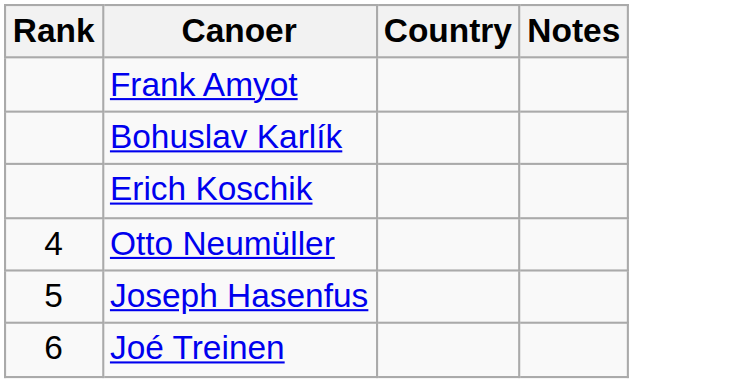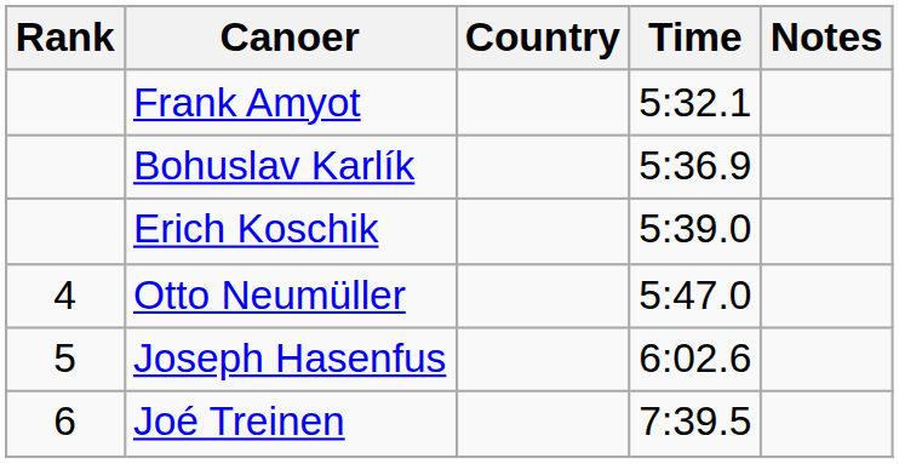+ column: Time | 5:32.1 | 5:36.9 | 5:39.0 | 5:47.0 | 6:02.6 | 7:39.5
